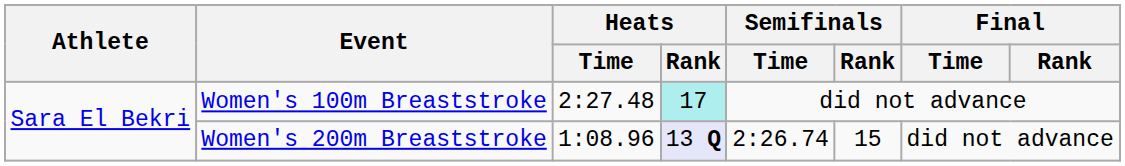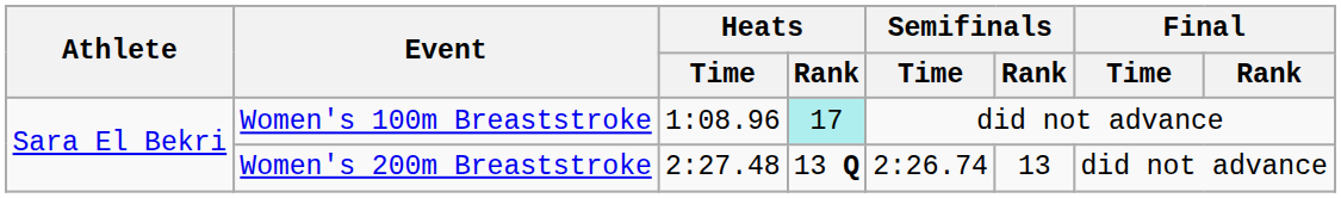Women's 100m Breaststroke | Heats / Time: 2:27.48 -> 1:08.96
Women's 200m Breaststroke | Heats / Time: 1:08.96 -> 2:27.48
Women's 200m Breaststroke | Heats / Rank: lavender background -> no background
Women's 200m Breaststroke | Semifinals / Rank: 15 -> 13
